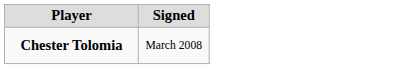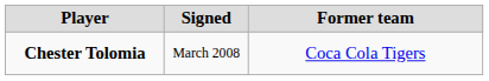+ column: Former team | Coca Cola Tigers
